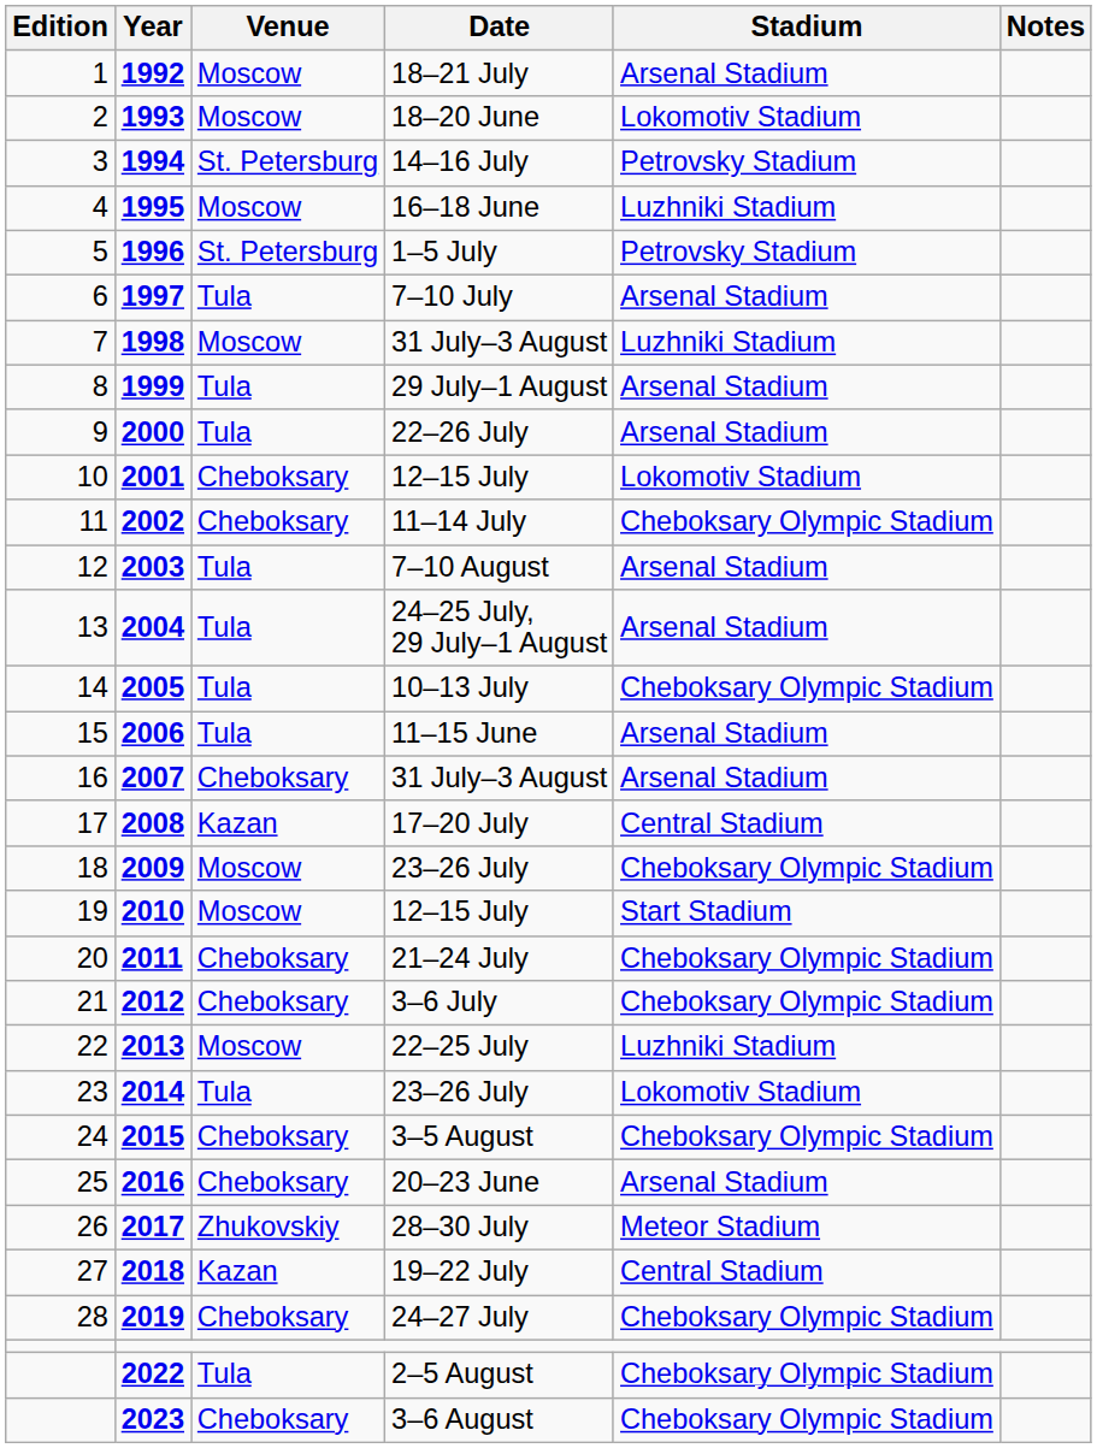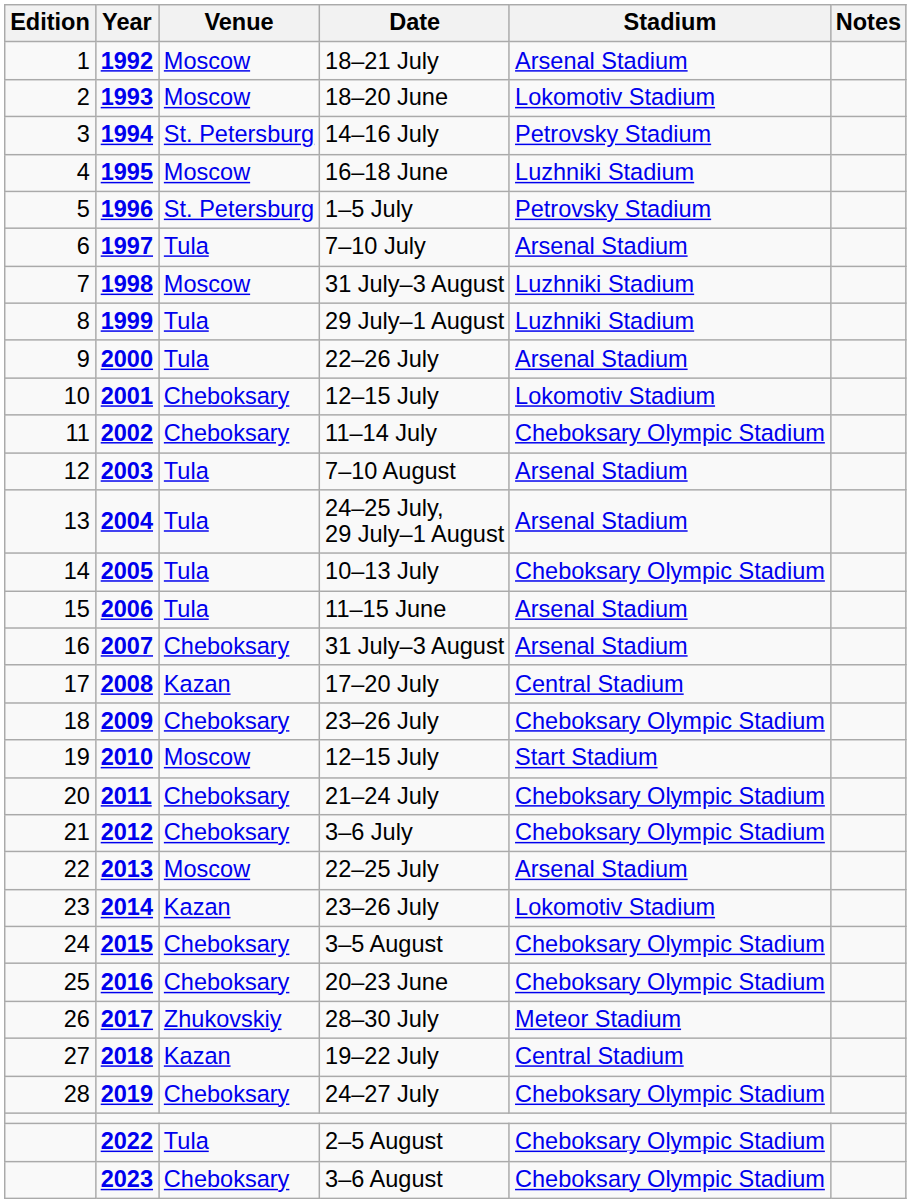29 July–1 August | Stadium: Arsenal Stadium -> Luzhniki Stadium
2009 / 23–26 July | Venue: Moscow -> Cheboksary
22–25 July | Stadium: Luzhniki Stadium -> Arsenal Stadium
2014 / 23–26 July | Venue: Tula -> Kazan
20–23 June | Stadium: Arsenal Stadium -> Cheboksary Olympic Stadium
